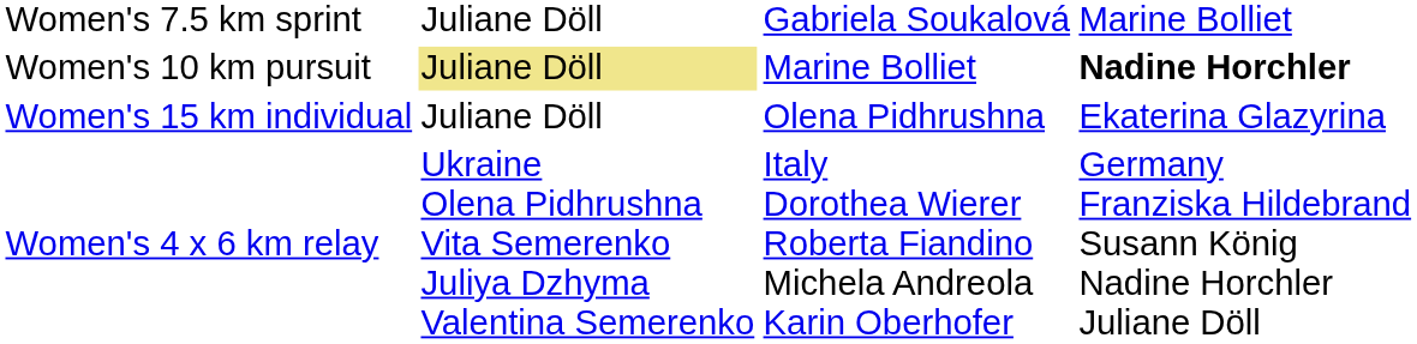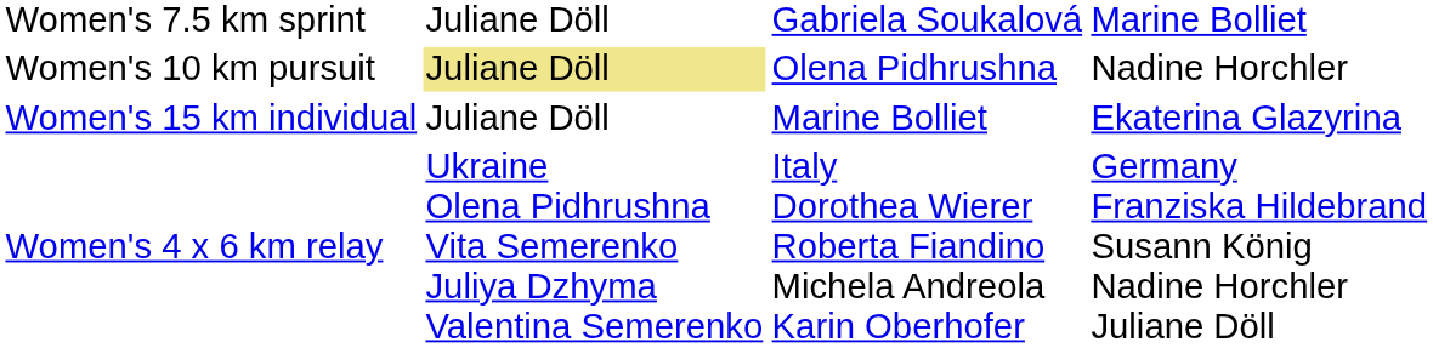Women's 10 km pursuit | column 3: Marine Bolliet -> Olena Pidhrushna
Women's 10 km pursuit | column 4: bold -> normal
Women's 15 km individual | column 3: Olena Pidhrushna -> Marine Bolliet
